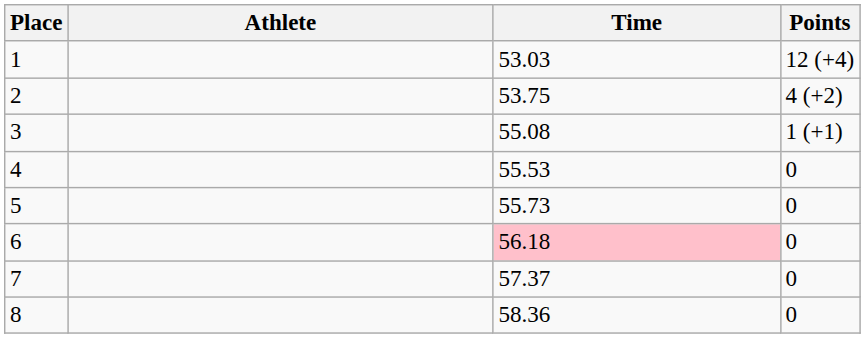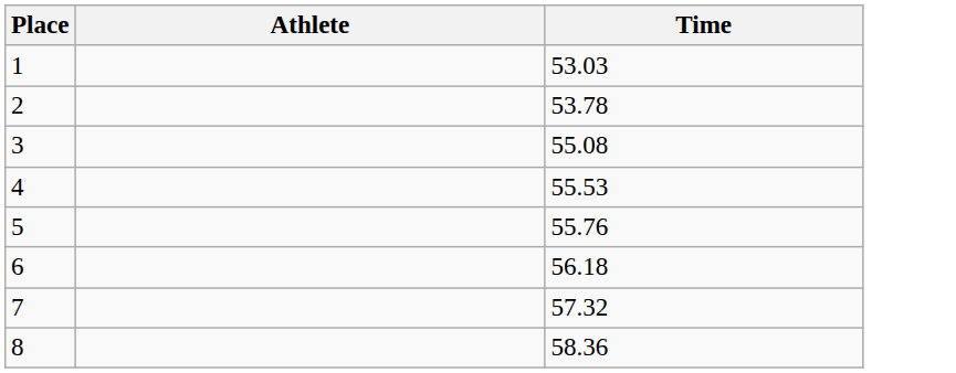- column: Points | 12 (+4) | 4 (+2) | 1 (+1) | 0 | 0 | 0 | 0 | 0
2 | Time: 53.75 -> 53.78
5 | Time: 55.73 -> 55.76
6 | Time: pink background -> no background
7 | Time: 57.37 -> 57.32
